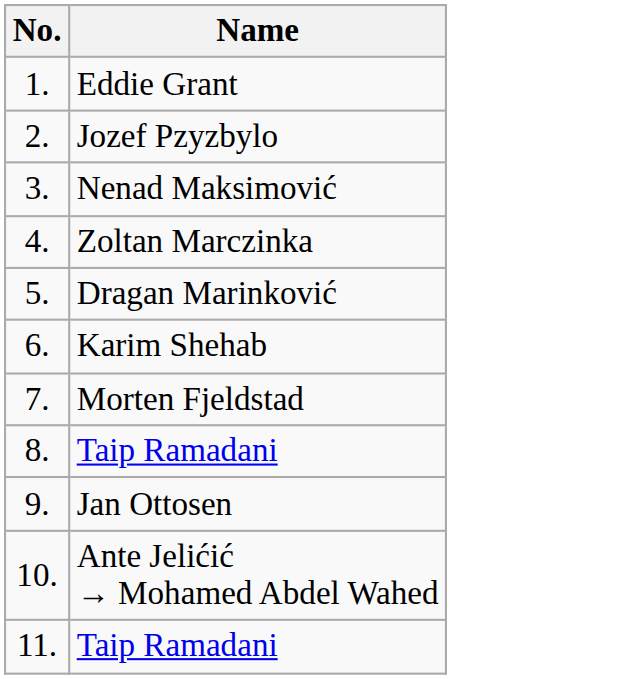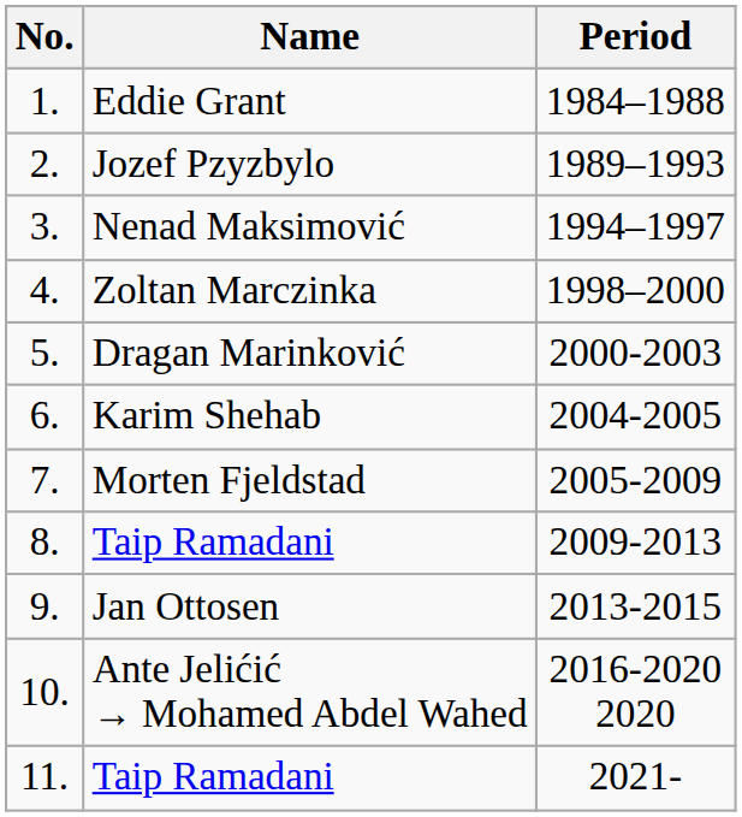+ column: Period | 1984–1988 | 1989–1993 | 1994–1997 | 1998–2000 | 2000-2003 | 2004-2005 | 2005-2009 | 2009-2013 | 2013-2015 | 2016-2020 2020 | 2021-
